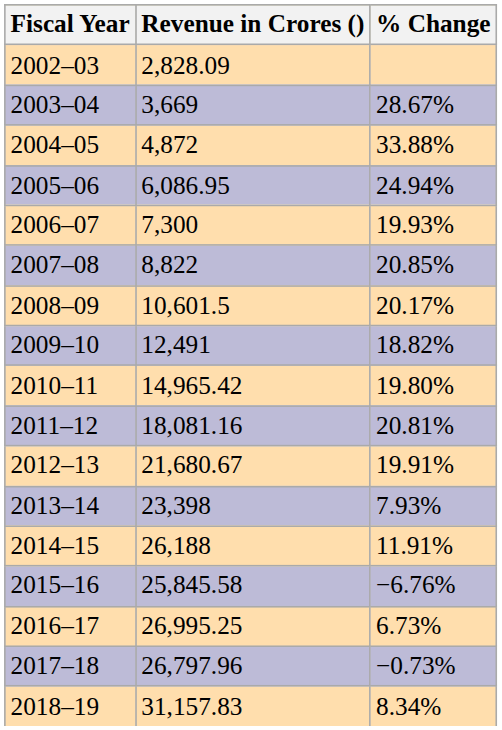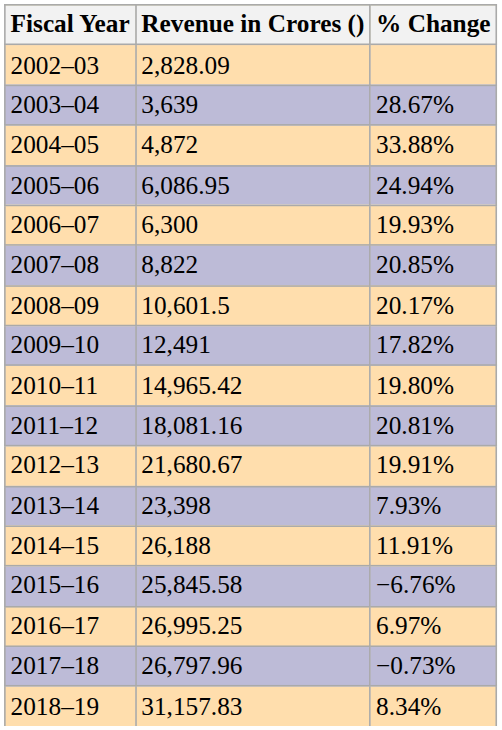2003–04 | Revenue in Crores (): 3,669 -> 3,639
2006–07 | Revenue in Crores (): 7,300 -> 6,300
2009–10 | % Change: 18.82% -> 17.82%
2016–17 | % Change: 6.73% -> 6.97%
